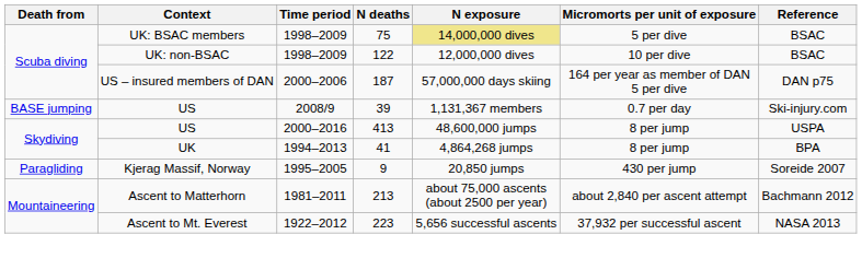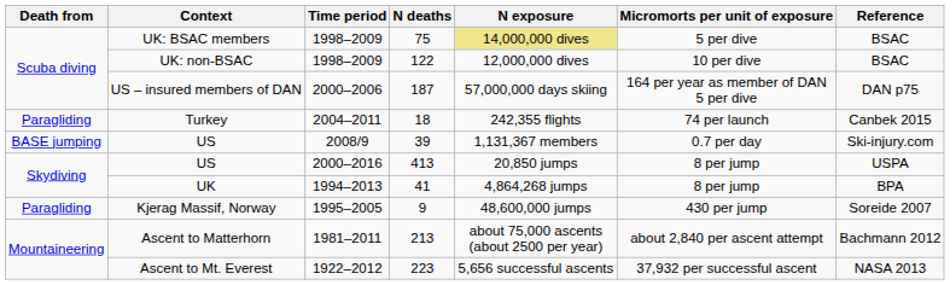+ row: Paragliding | Turkey | 2004–2011 | 18 | 242,355 flights | 74 per launch | Canbek 2015
US / 413 | N exposure: 48,600,000 jumps -> 20,850 jumps
Kjerag Massif, Norway | N exposure: 20,850 jumps -> 48,600,000 jumps
